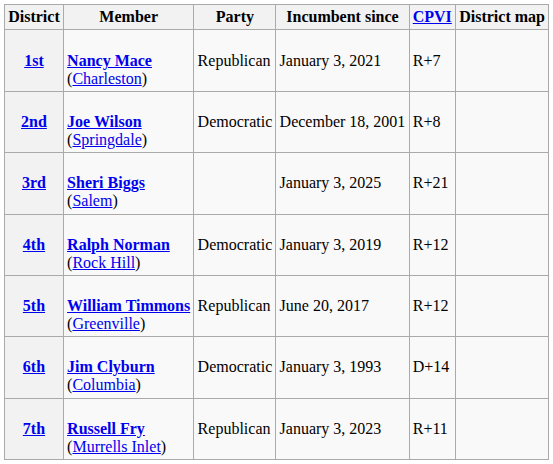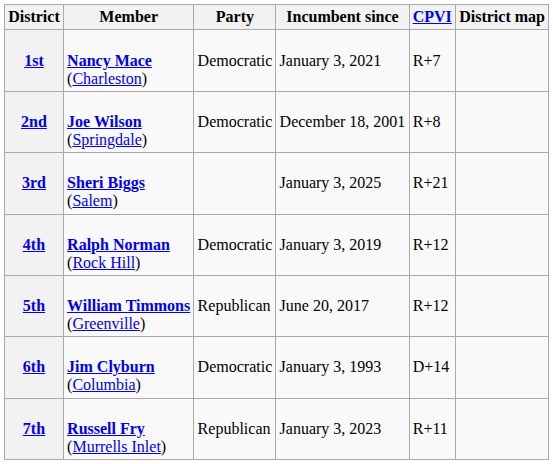1st | Party: Republican -> Democratic
